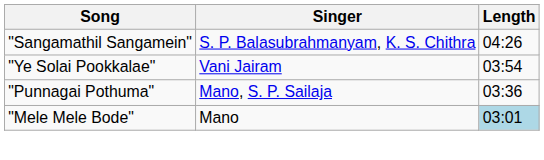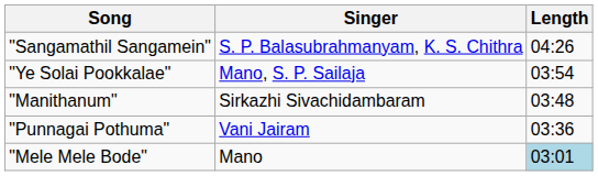"Ye Solai Pookkalae" | Singer: Vani Jairam -> Mano, S. P. Sailaja
+ row: "Manithanum" | Sirkazhi Sivachidambaram | 03:48
"Punnagai Pothuma" | Singer: Mano, S. P. Sailaja -> Vani Jairam
